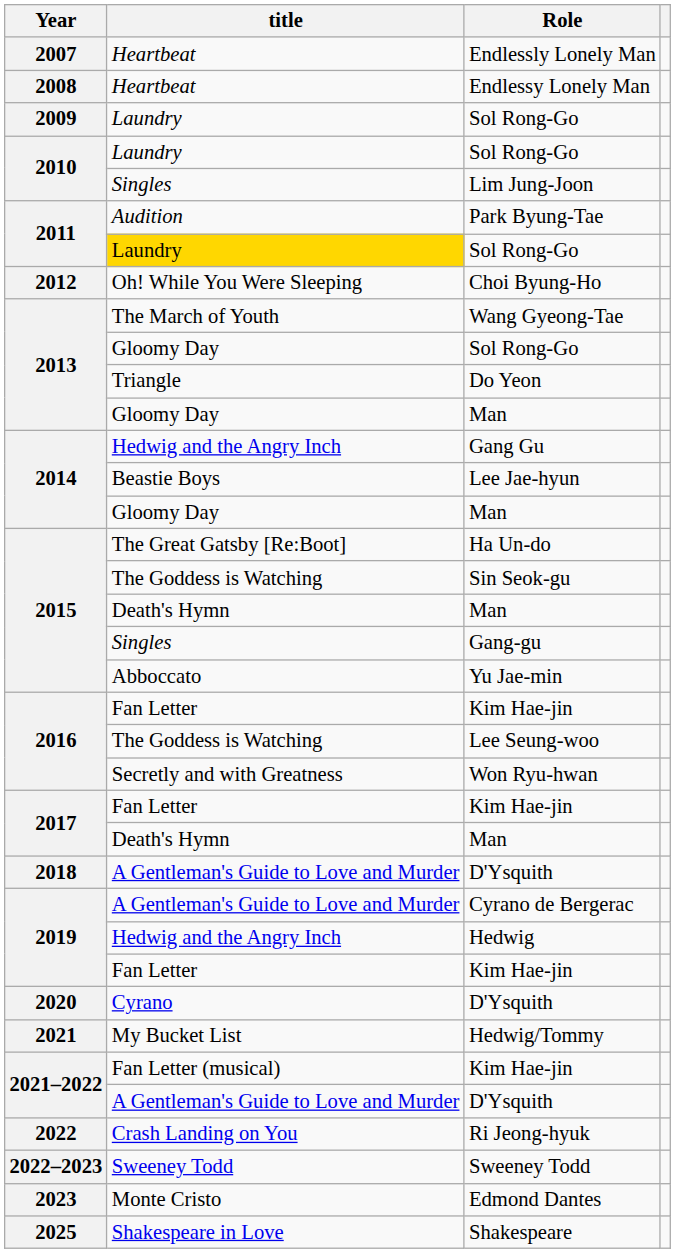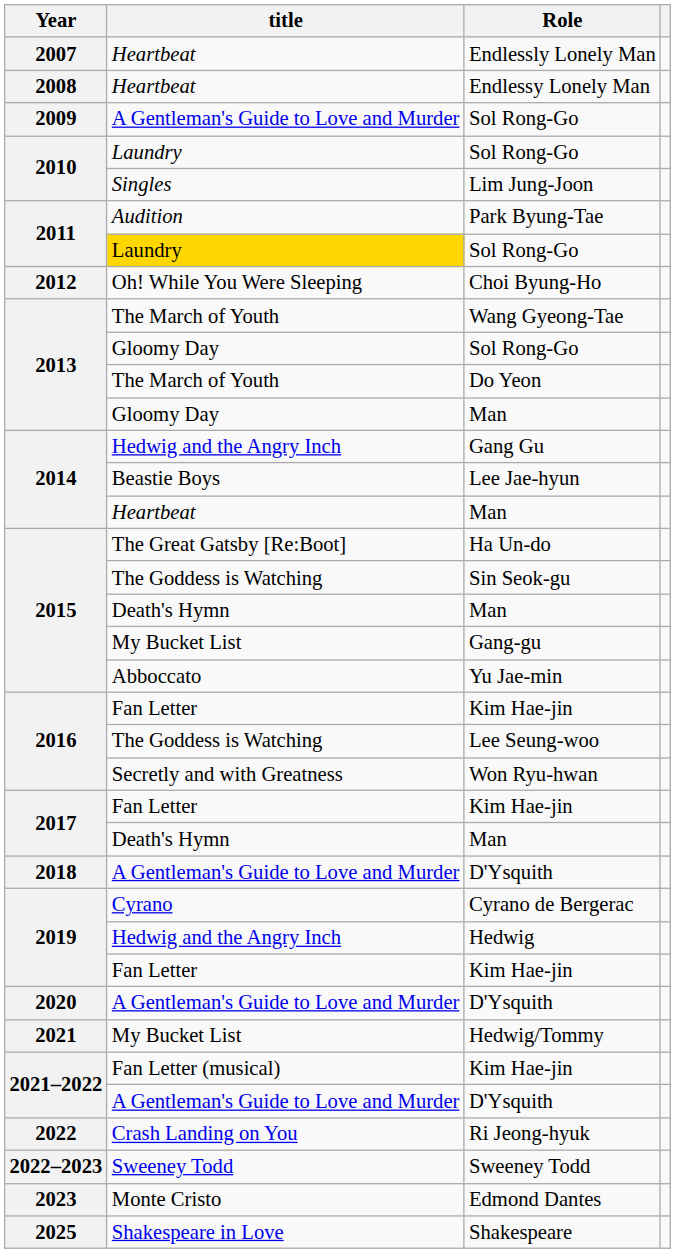2009 / Sol Rong-Go | title: Laundry -> A Gentleman's Guide to Love and Murder
Do Yeon | title: Triangle -> The March of Youth
2014 / Man | title: Gloomy Day -> Heartbeat
Gang-gu | title: Singles -> My Bucket List
Cyrano de Bergerac | title: A Gentleman's Guide to Love and Murder -> Cyrano
2020 / D'Ysquith | title: Cyrano -> A Gentleman's Guide to Love and Murder
